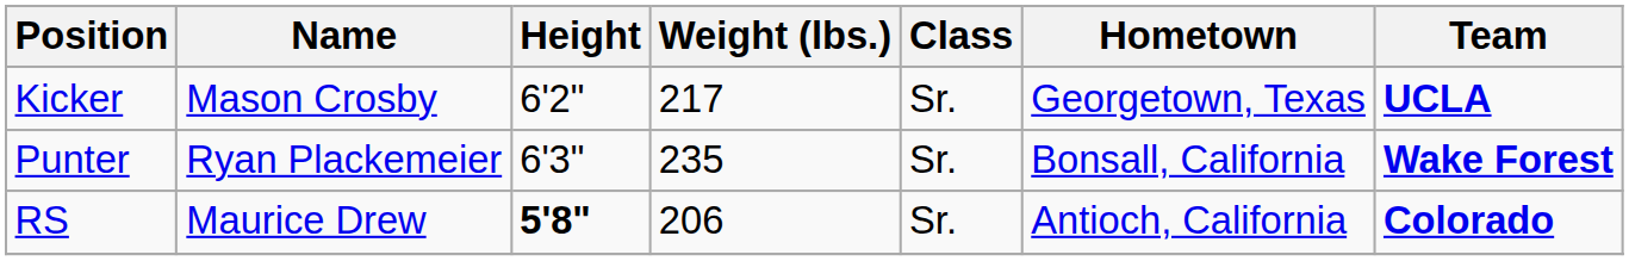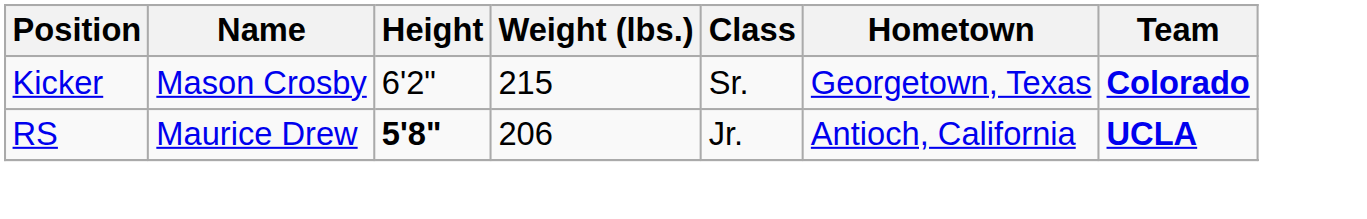Kicker | Weight (lbs.): 217 -> 215
Kicker | Team: UCLA -> Colorado
- row: Punter | Ryan Plackemeier | 6'3" | 235 | Sr. | Bonsall, California | Wake Forest
RS | Class: Sr. -> Jr.
RS | Team: Colorado -> UCLA
